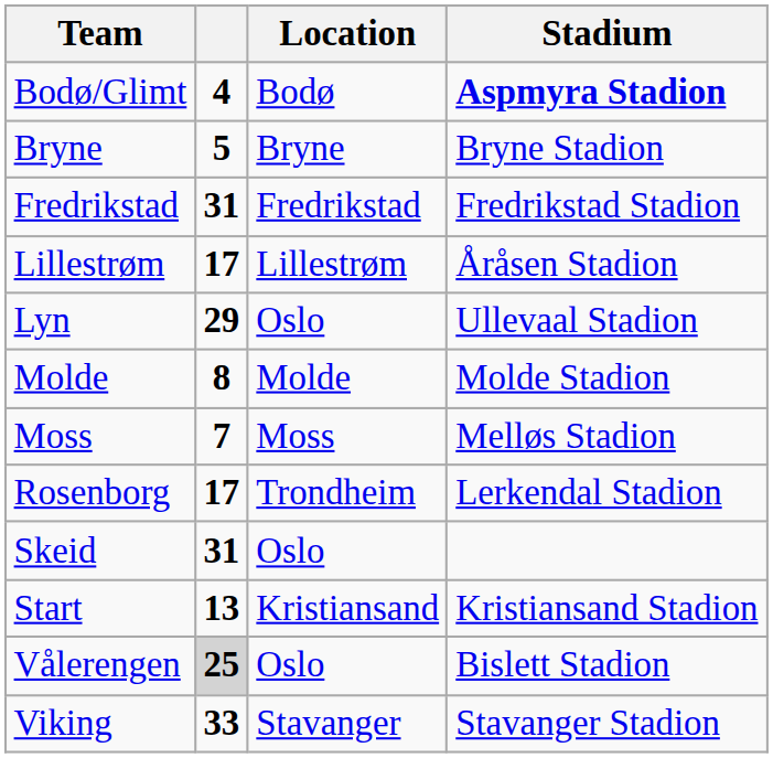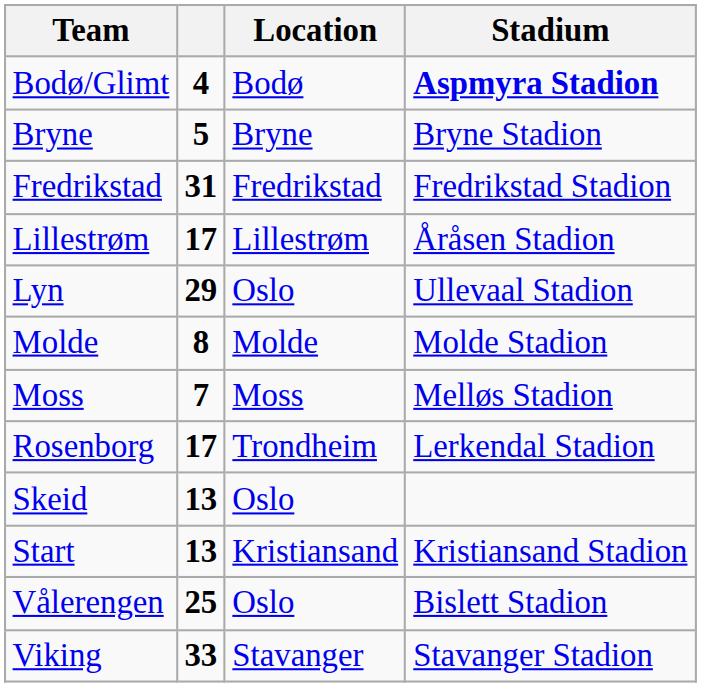Skeid | column 2: 31 -> 13
Vålerengen | column 2: lightgrey background -> no background
